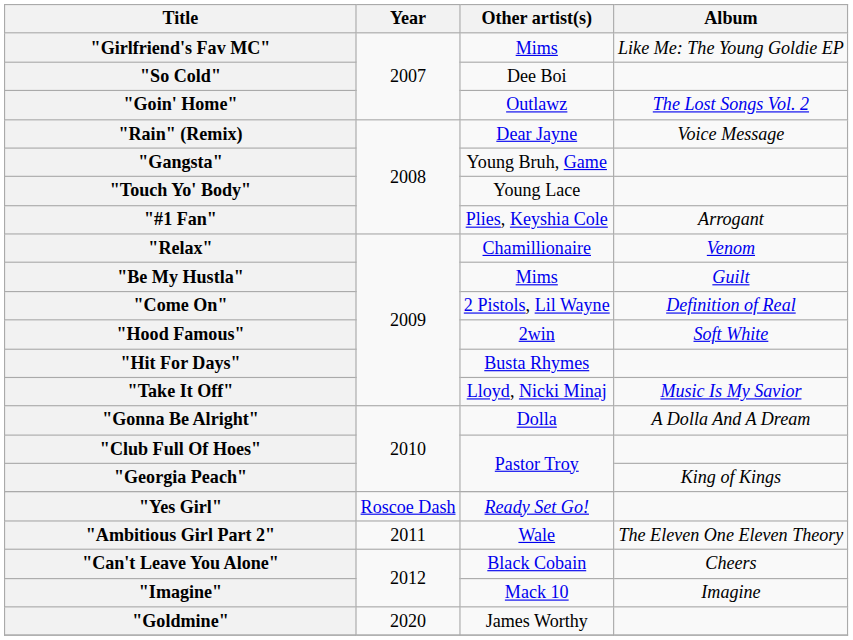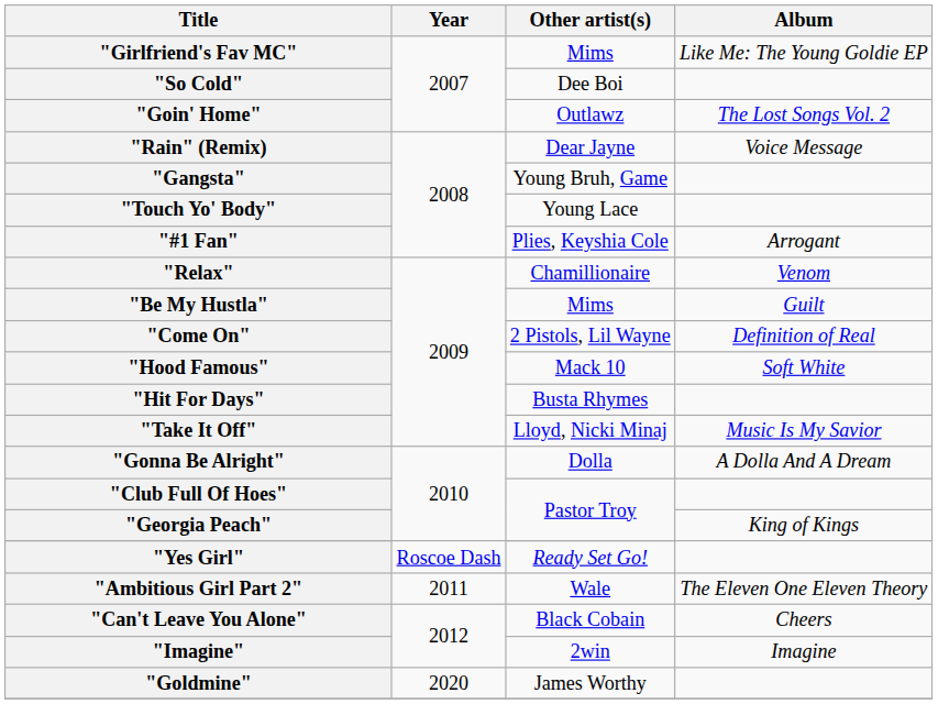"Hood Famous" | Other artist(s): 2win -> Mack 10
"Imagine" | Other artist(s): Mack 10 -> 2win
